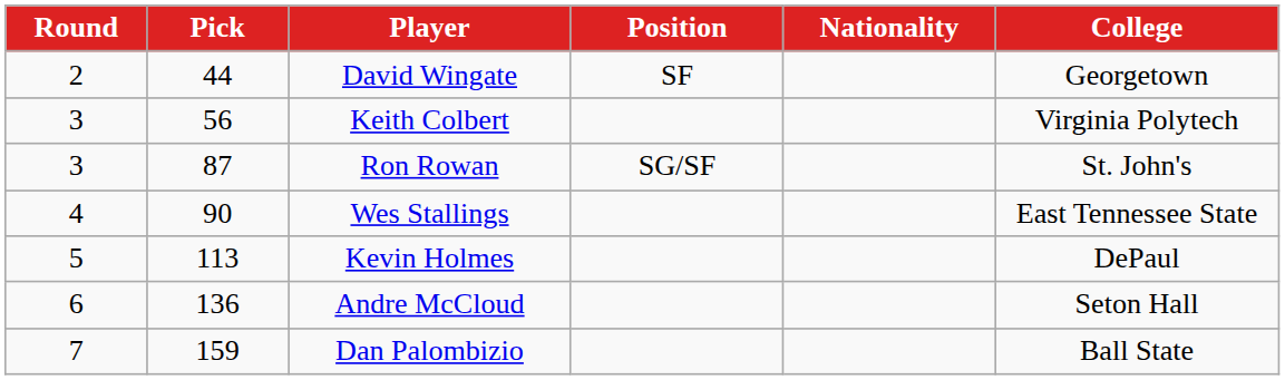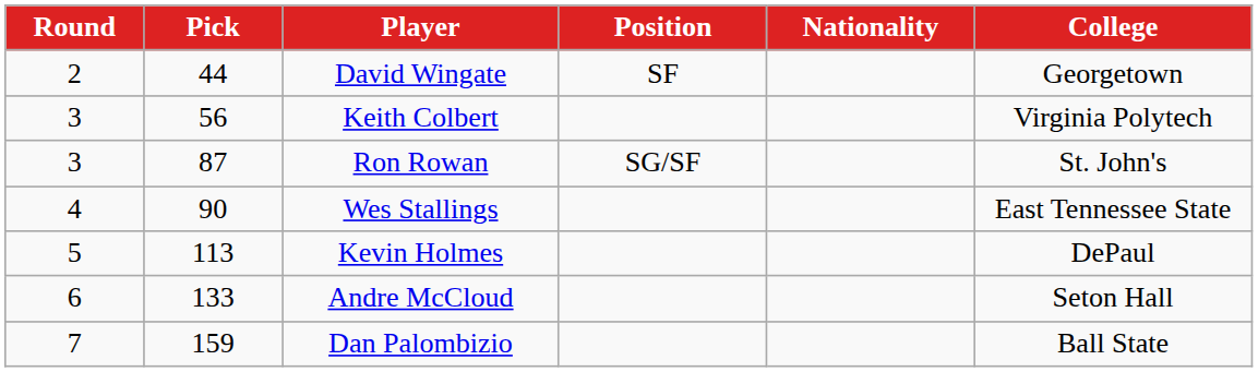Andre McCloud | Pick: 136 -> 133
